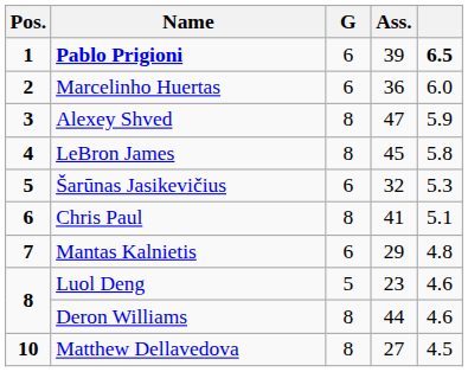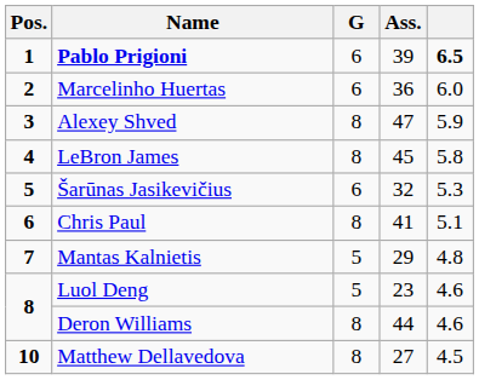Mantas Kalnietis | G: 6 -> 5
